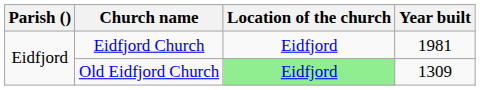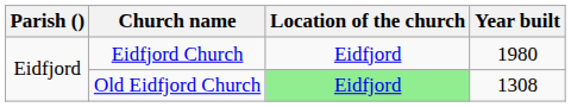Eidfjord Church | Year built: 1981 -> 1980
Old Eidfjord Church | Year built: 1309 -> 1308
